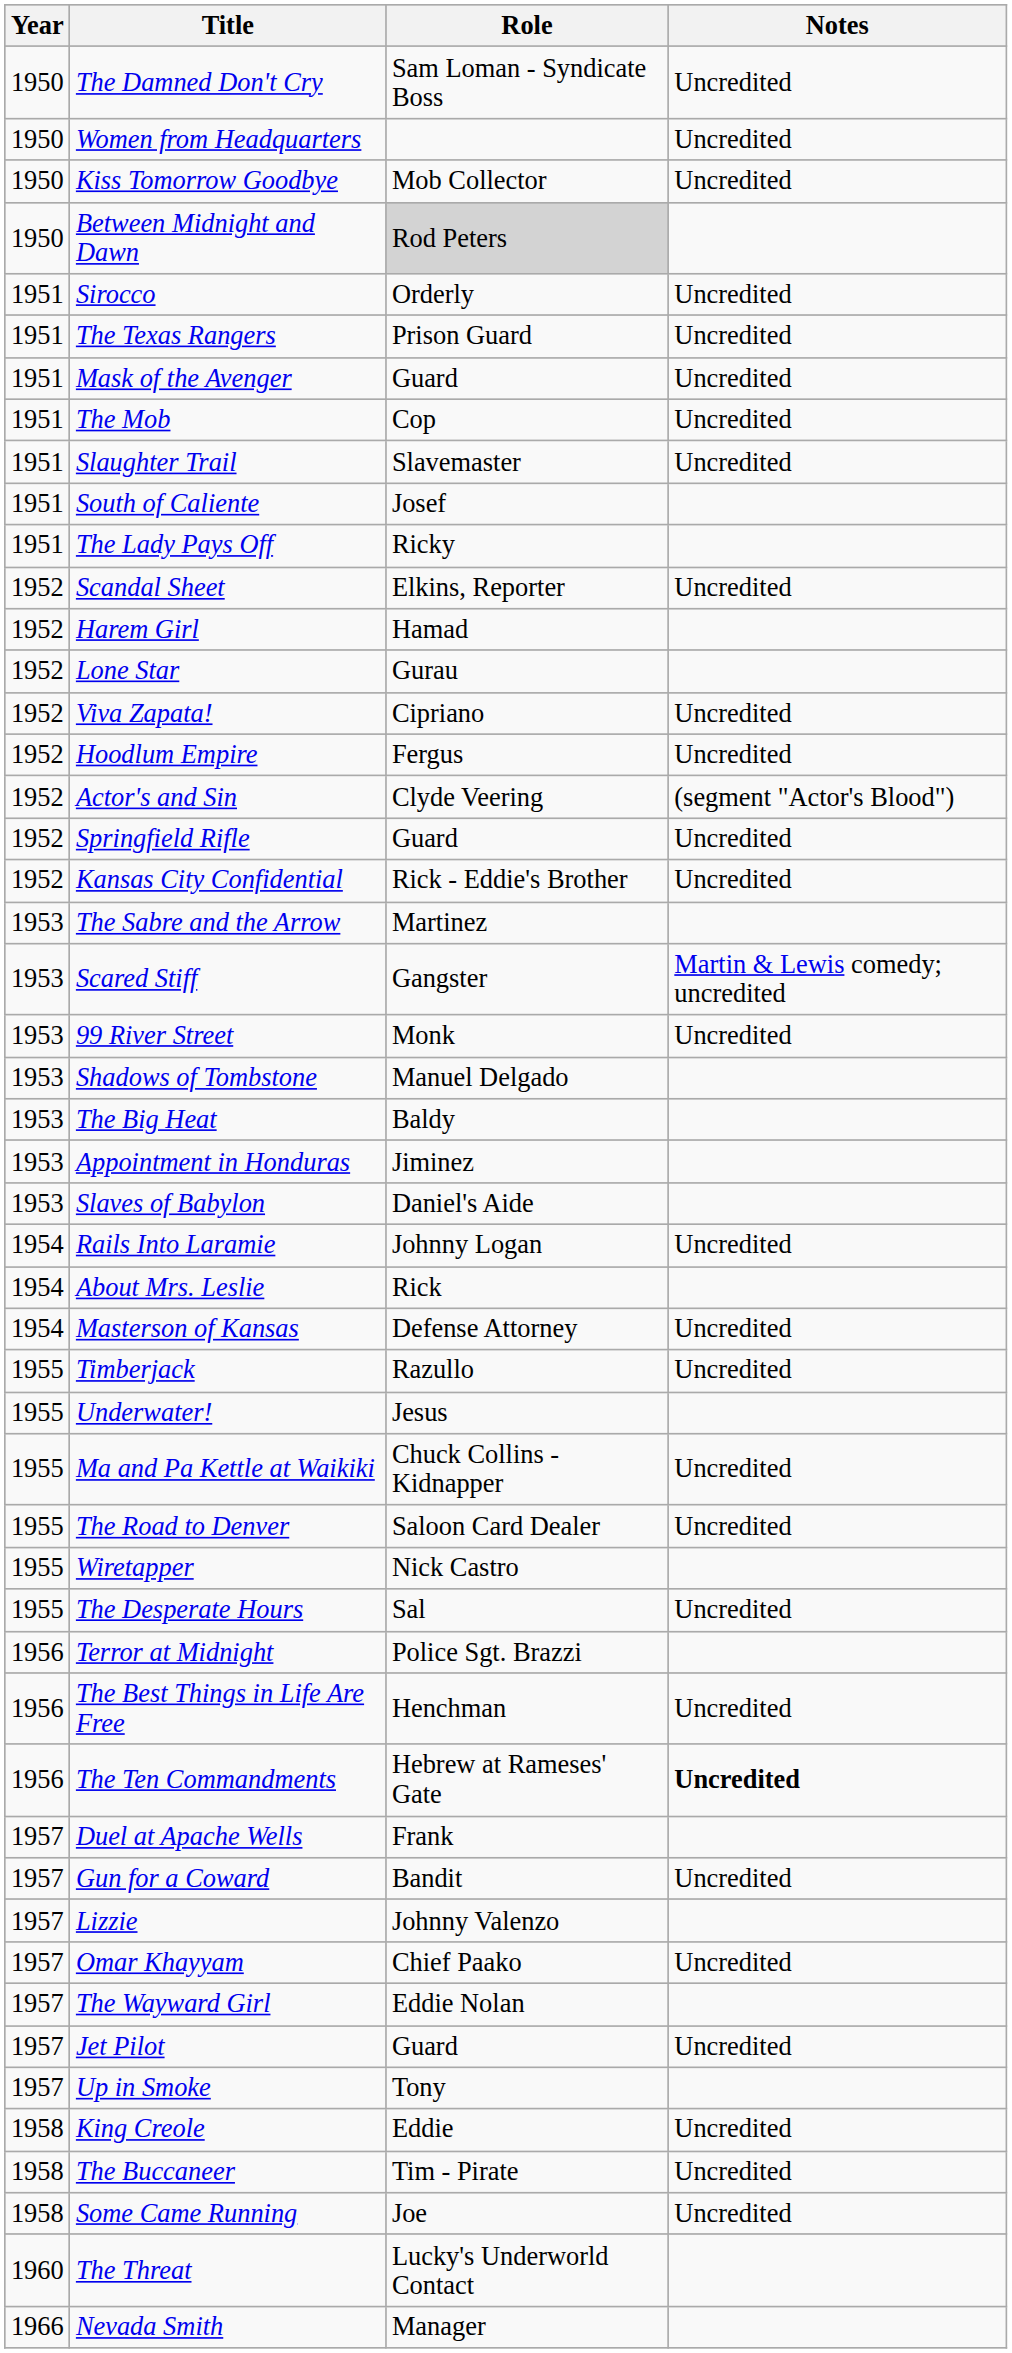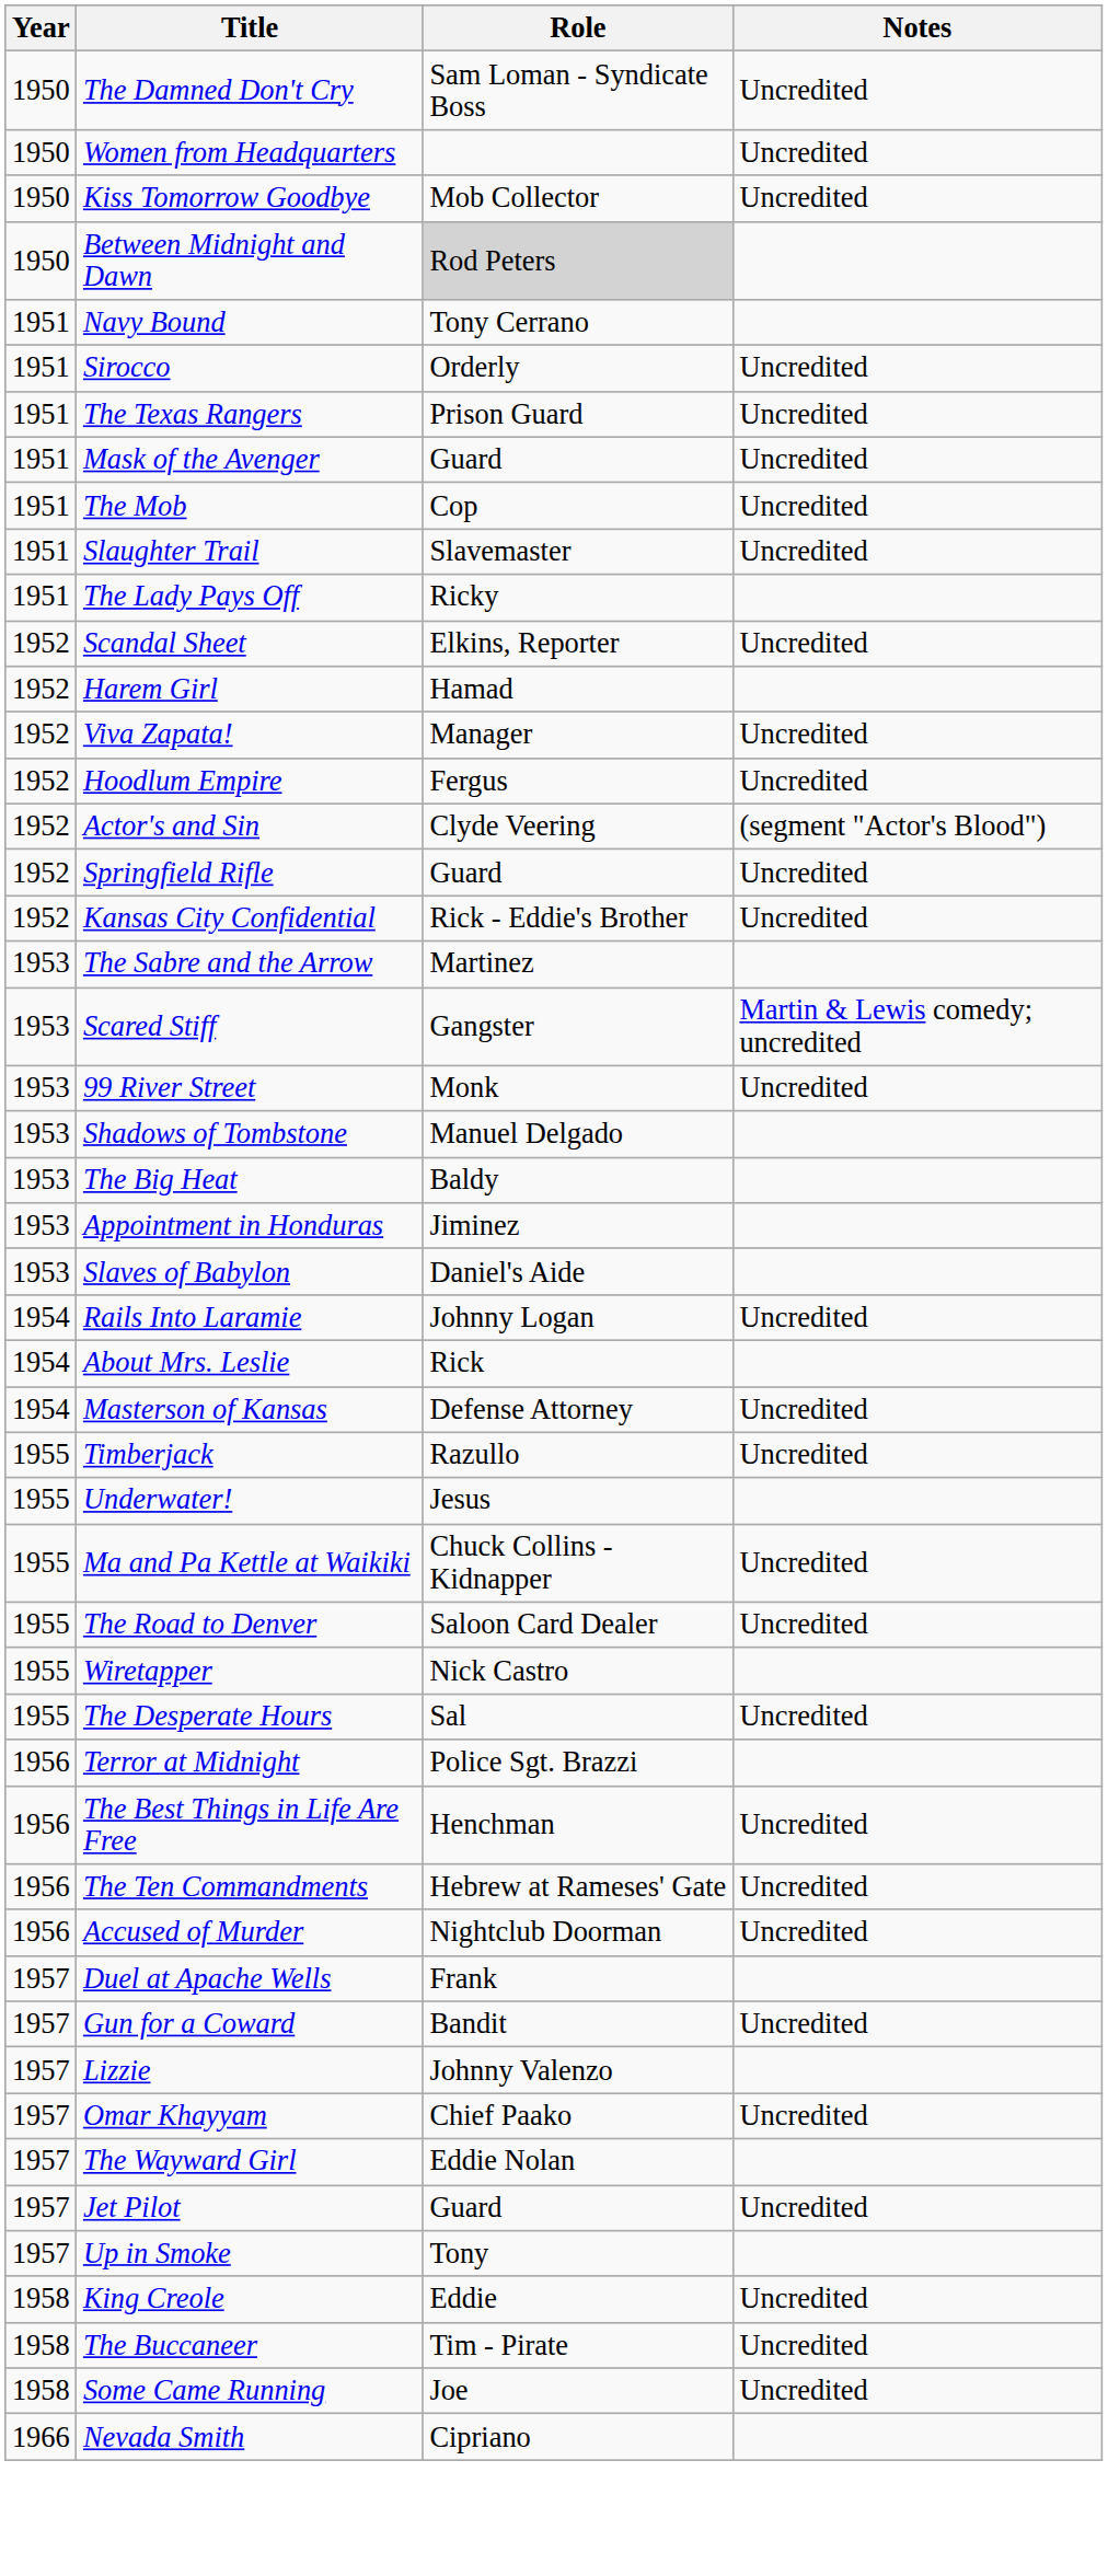+ row: 1951 | Navy Bound | Tony Cerrano
- row: 1951 | South of Caliente | Josef
- row: 1952 | Lone Star | Gurau
Viva Zapata! | Role: Cipriano -> Manager
The Ten Commandments | Notes: bold -> normal
+ row: 1956 | Accused of Murder | Nightclub Doorman | Uncredited
- row: 1960 | The Threat | Lucky's Underworld Contact
Nevada Smith | Role: Manager -> Cipriano
